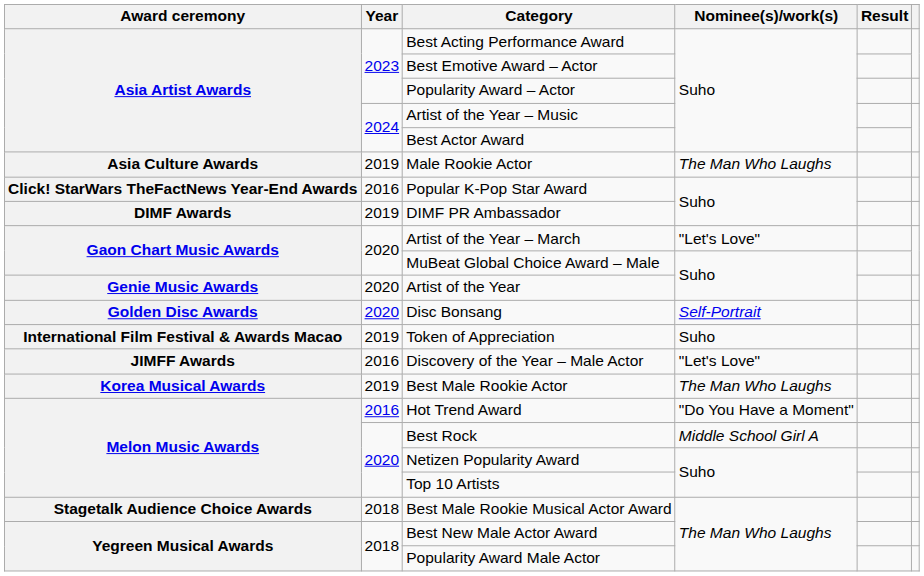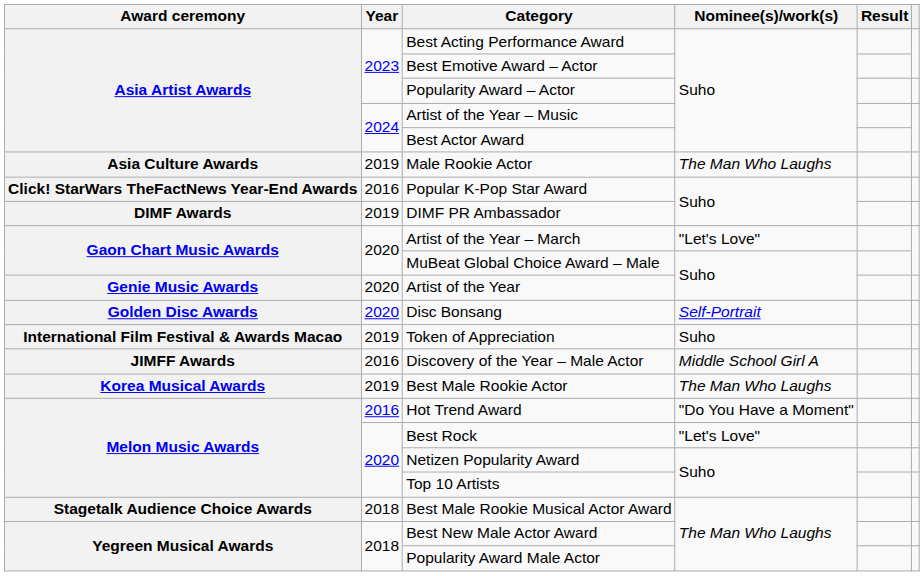Discovery of the Year – Male Actor | Nominee(s)/work(s): "Let's Love" -> Middle School Girl A
Best Rock | Nominee(s)/work(s): Middle School Girl A -> "Let's Love"
